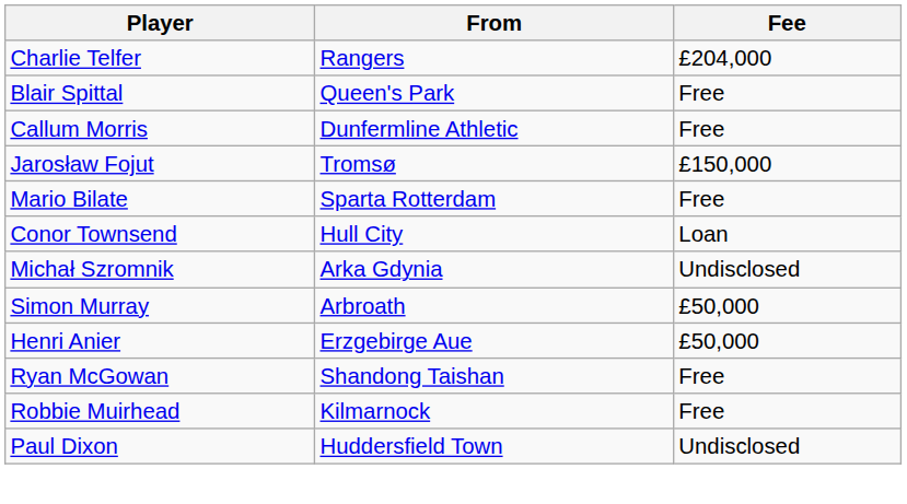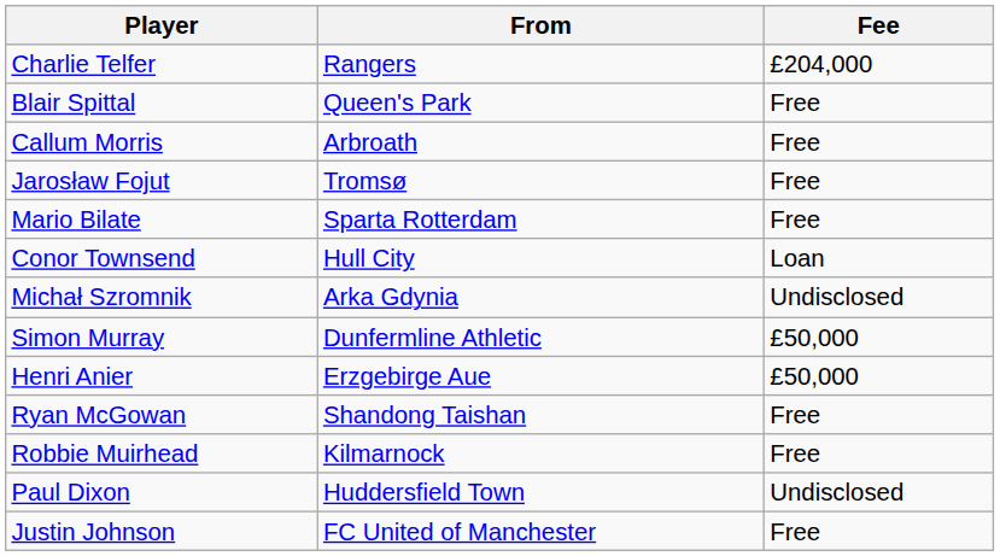Callum Morris | From: Dunfermline Athletic -> Arbroath
Jarosław Fojut | Fee: £150,000 -> Free
Simon Murray | From: Arbroath -> Dunfermline Athletic
+ row: Justin Johnson | FC United of Manchester | Free
